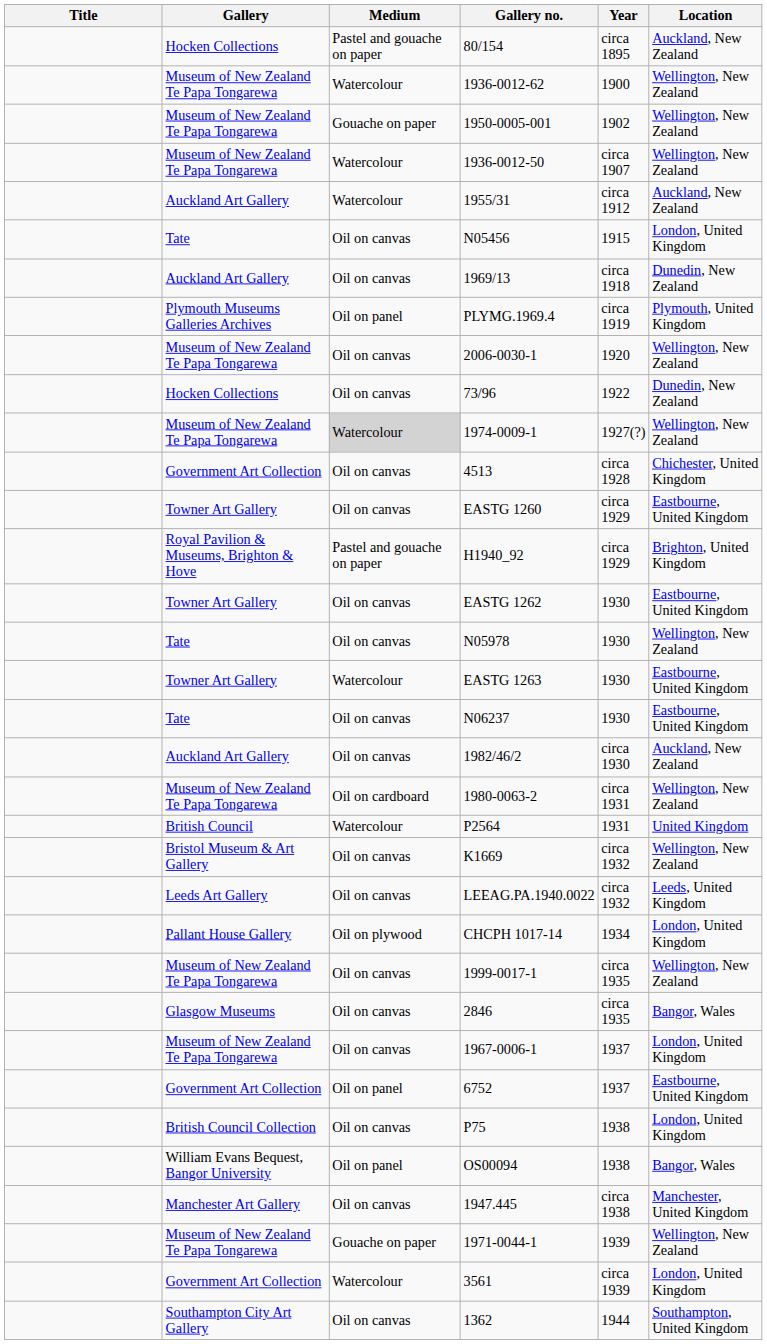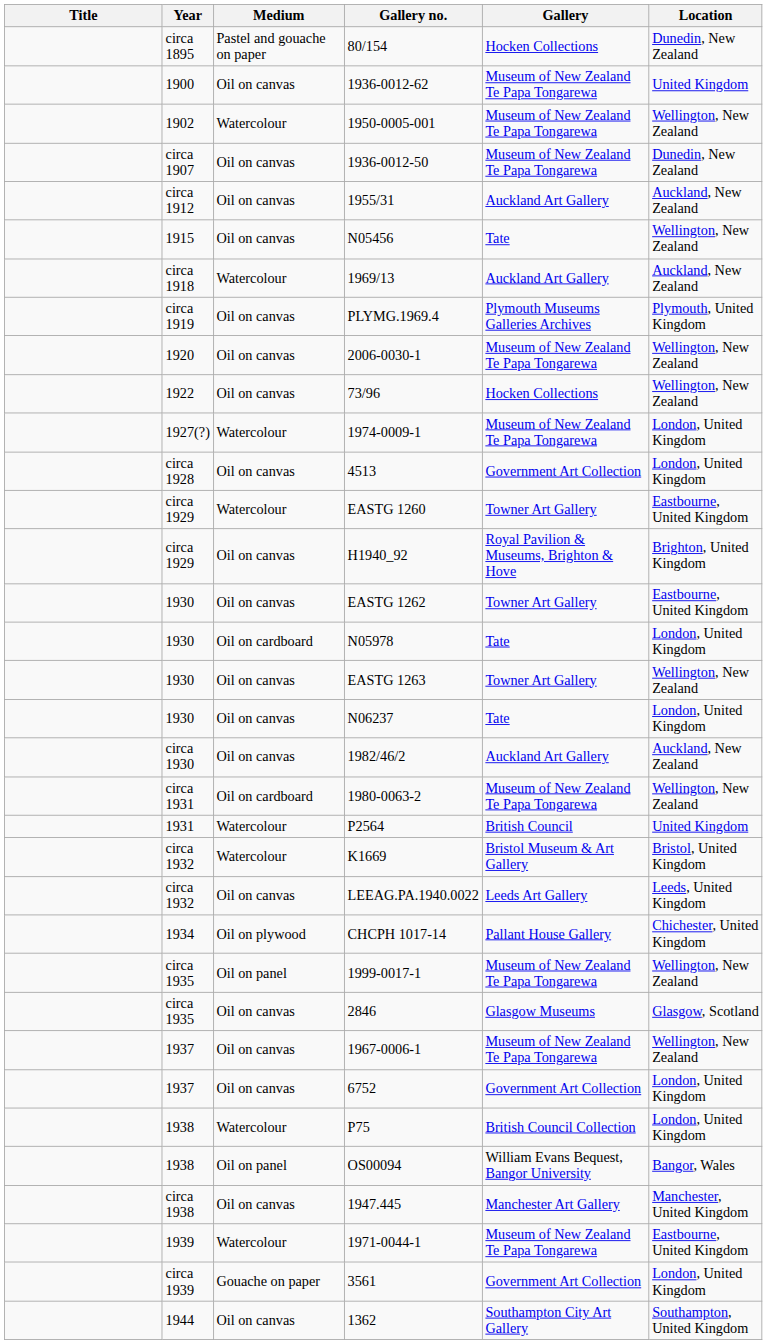columns swapped: Year <-> Gallery
80/154 | Location: Auckland, New Zealand -> Dunedin, New Zealand
1936-0012-62 | Medium: Watercolour -> Oil on canvas
1936-0012-62 | Location: Wellington, New Zealand -> United Kingdom
1950-0005-001 | Medium: Gouache on paper -> Watercolour
1936-0012-50 | Medium: Watercolour -> Oil on canvas
1936-0012-50 | Location: Wellington, New Zealand -> Dunedin, New Zealand
1955/31 | Medium: Watercolour -> Oil on canvas
N05456 | Location: London, United Kingdom -> Wellington, New Zealand
1969/13 | Medium: Oil on canvas -> Watercolour
1969/13 | Location: Dunedin, New Zealand -> Auckland, New Zealand
PLYMG.1969.4 | Medium: Oil on panel -> Oil on canvas
73/96 | Location: Dunedin, New Zealand -> Wellington, New Zealand
1974-0009-1 | Medium: lightgrey background -> no background
1974-0009-1 | Location: Wellington, New Zealand -> London, United Kingdom
4513 | Location: Chichester, United Kingdom -> London, United Kingdom
EASTG 1260 | Medium: Oil on canvas -> Watercolour
H1940_92 | Medium: Pastel and gouache on paper -> Oil on canvas
N05978 | Medium: Oil on canvas -> Oil on cardboard
N05978 | Location: Wellington, New Zealand -> London, United Kingdom
EASTG 1263 | Medium: Watercolour -> Oil on canvas
EASTG 1263 | Location: Eastbourne, United Kingdom -> Wellington, New Zealand
N06237 | Location: Eastbourne, United Kingdom -> London, United Kingdom
K1669 | Medium: Oil on canvas -> Watercolour
K1669 | Location: Wellington, New Zealand -> Bristol, United Kingdom
CHCPH 1017-14 | Location: London, United Kingdom -> Chichester, United Kingdom
1999-0017-1 | Medium: Oil on canvas -> Oil on panel
2846 | Location: Bangor, Wales -> Glasgow, Scotland
1967-0006-1 | Location: London, United Kingdom -> Wellington, New Zealand
6752 | Medium: Oil on panel -> Oil on canvas
6752 | Location: Eastbourne, United Kingdom -> London, United Kingdom
P75 | Medium: Oil on canvas -> Watercolour
1971-0044-1 | Medium: Gouache on paper -> Watercolour
1971-0044-1 | Location: Wellington, New Zealand -> Eastbourne, United Kingdom
3561 | Medium: Watercolour -> Gouache on paper
